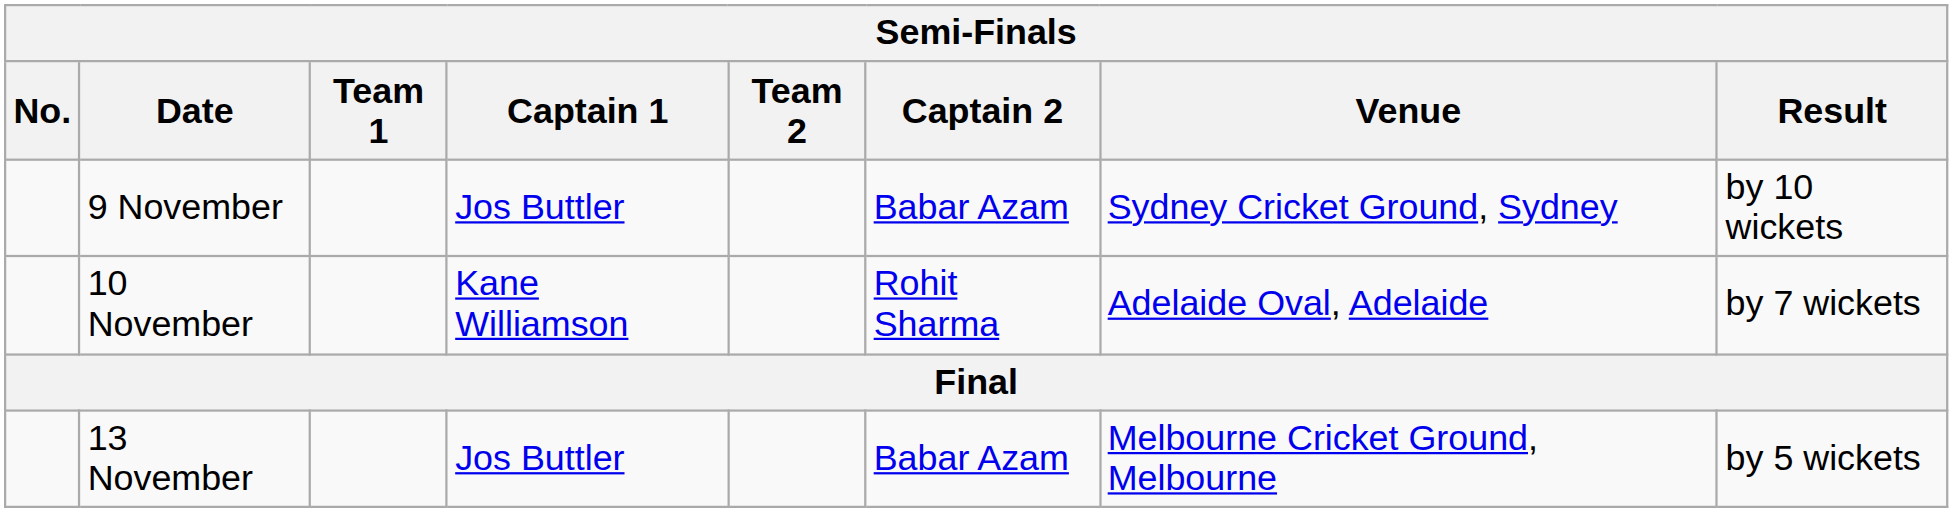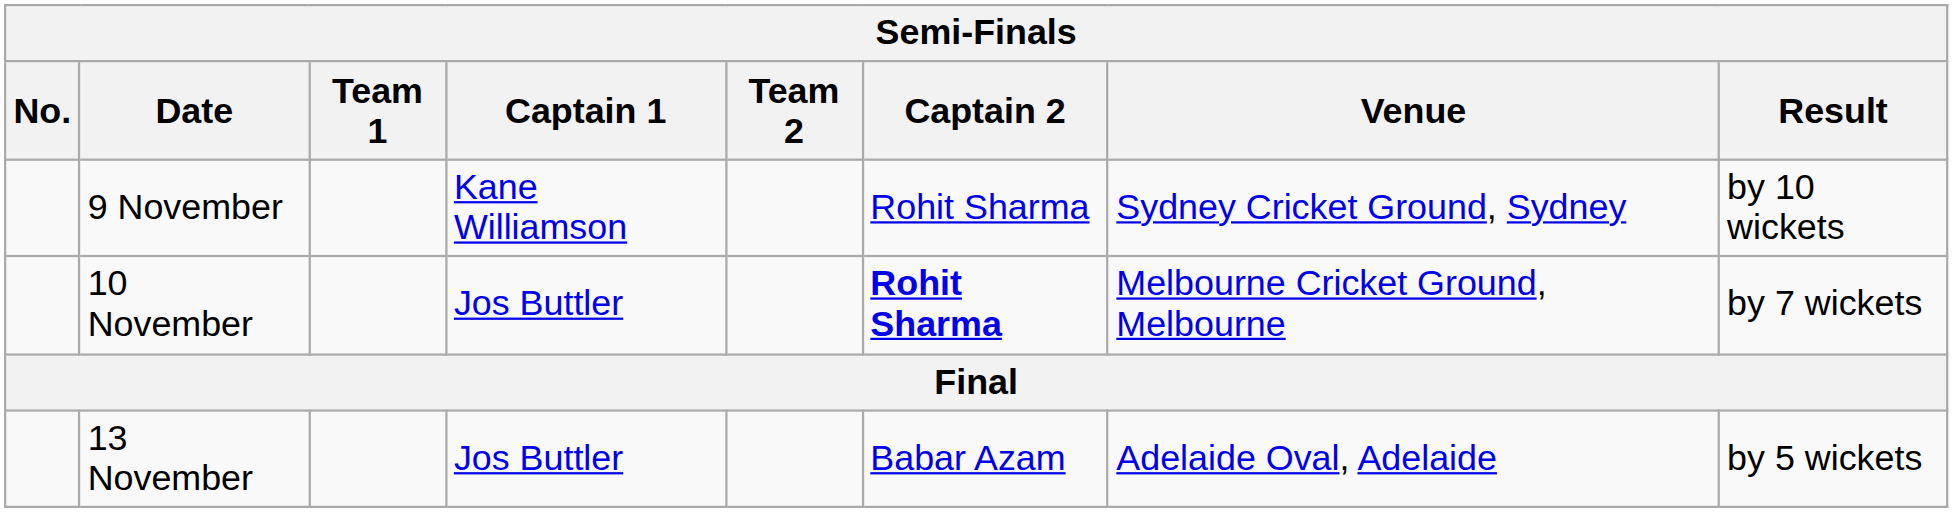9 November | Captain 1: Jos Buttler -> Kane Williamson
9 November | Captain 2: Babar Azam -> Rohit Sharma
10 November | Captain 1: Kane Williamson -> Jos Buttler
10 November | Captain 2: normal -> bold
10 November | Venue: Adelaide Oval, Adelaide -> Melbourne Cricket Ground, Melbourne
13 November | Venue: Melbourne Cricket Ground, Melbourne -> Adelaide Oval, Adelaide
